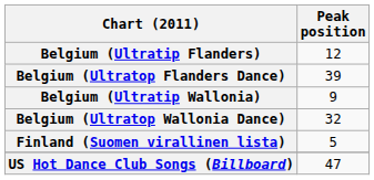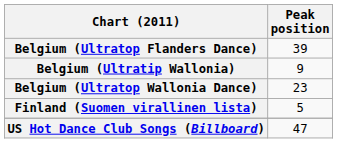- row: Belgium (Ultratip Flanders) | 12
Belgium (Ultratop Wallonia Dance) | Peak position: 32 -> 23
